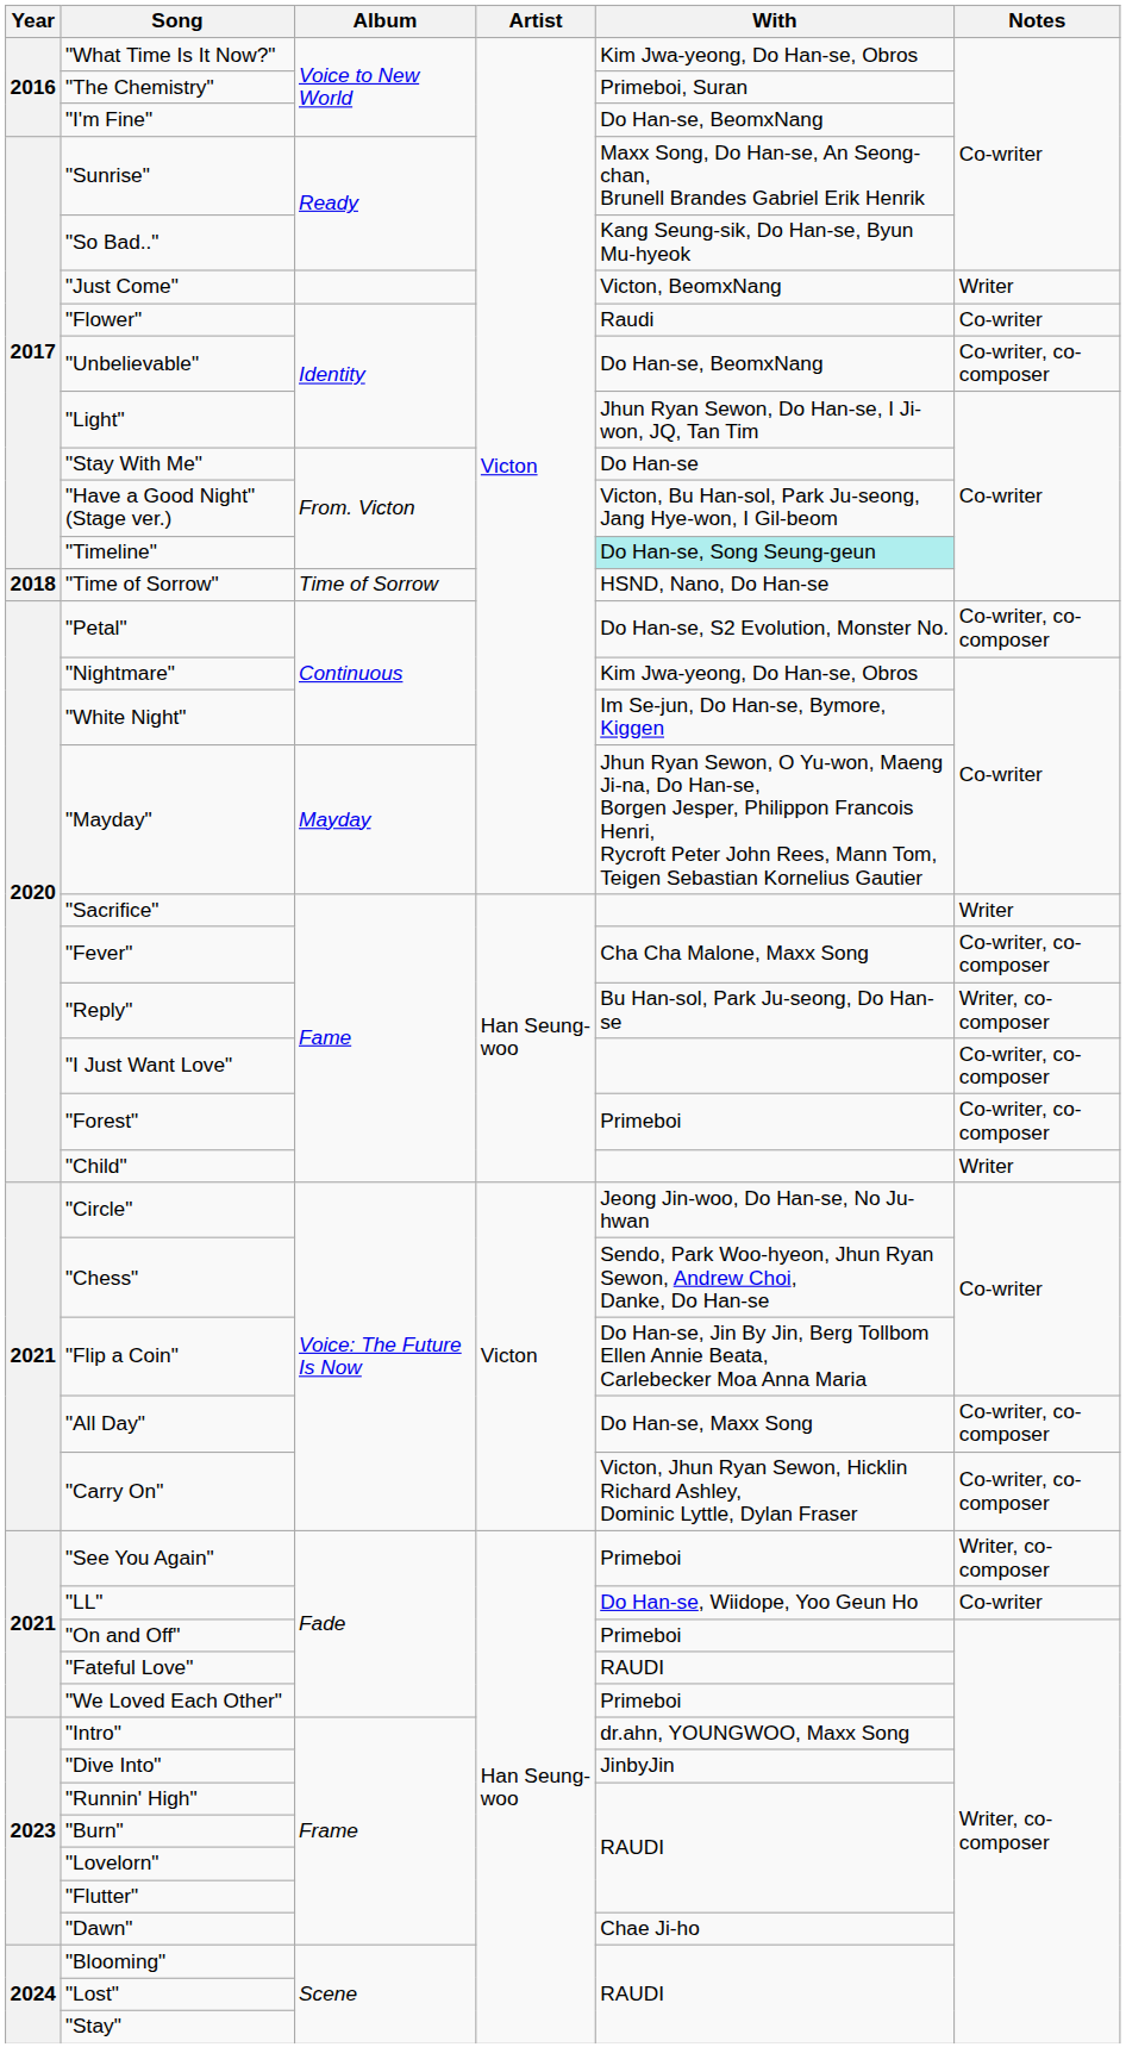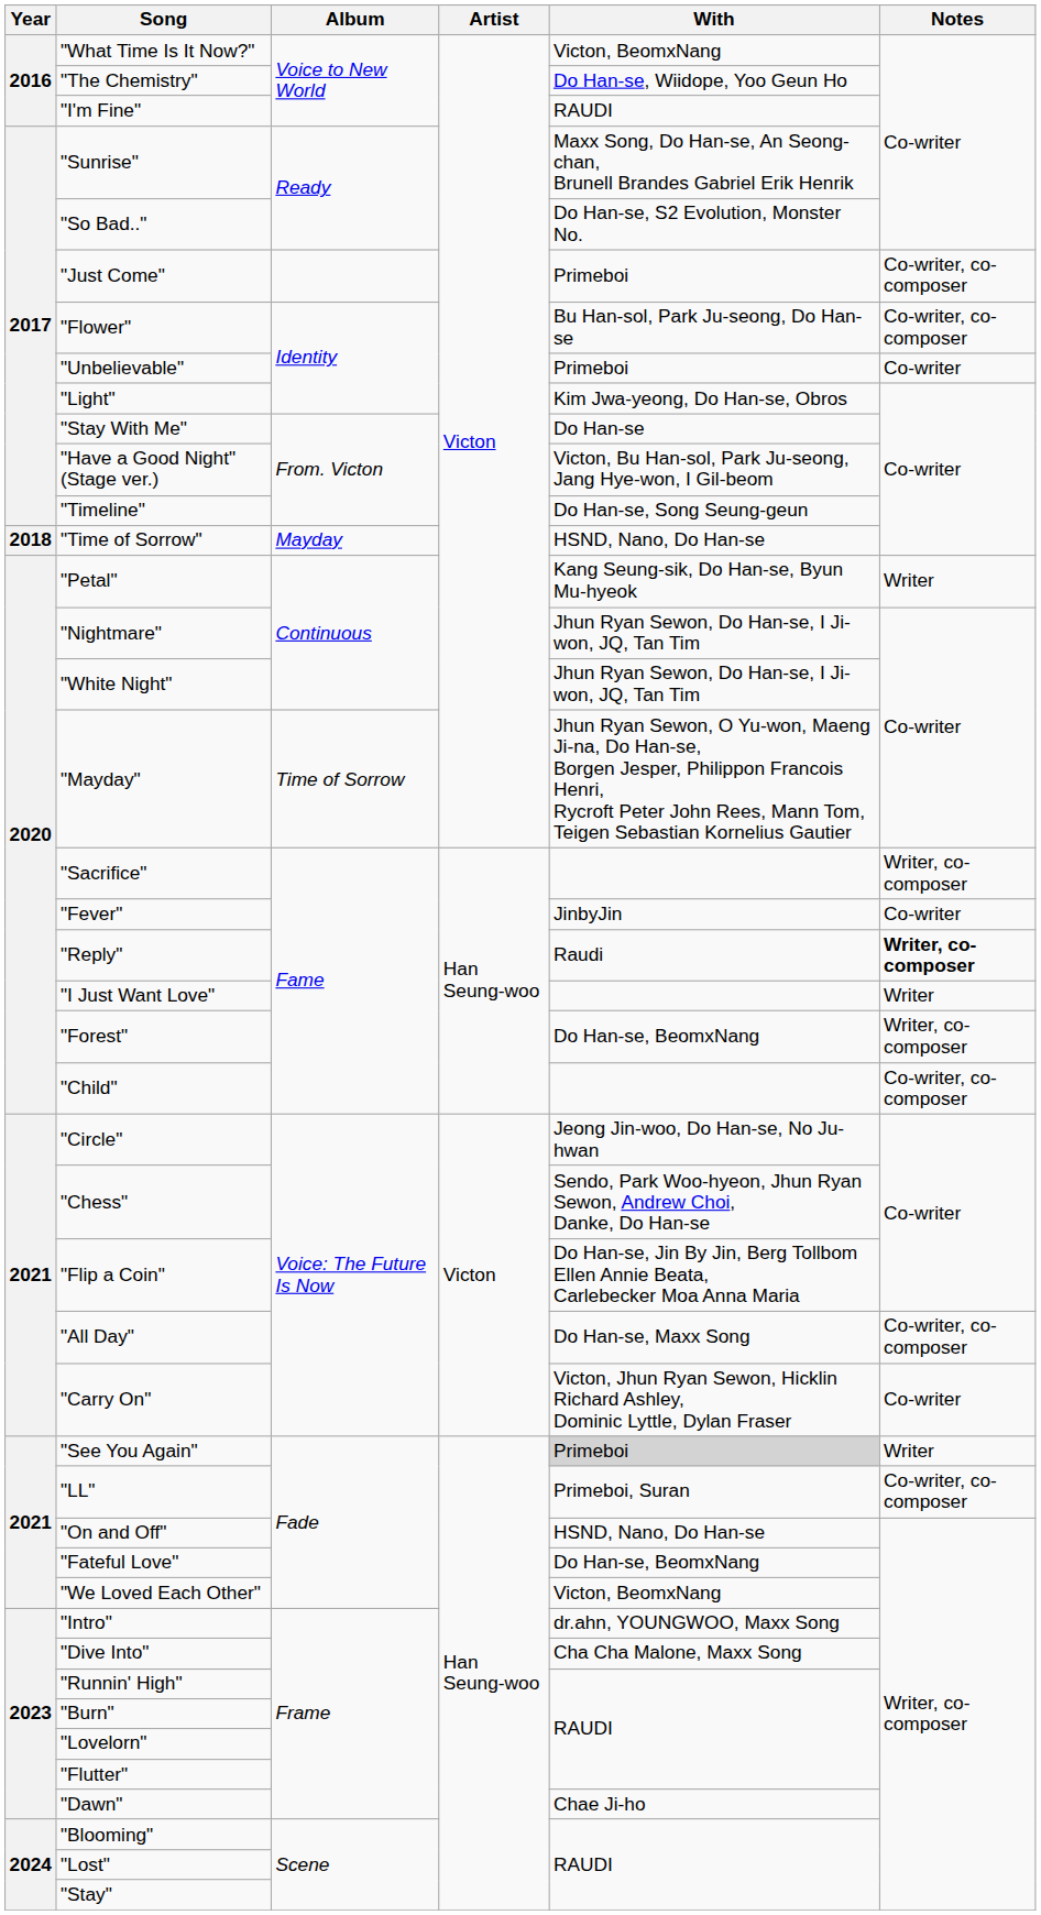"What Time Is It Now?" | With: Kim Jwa-yeong, Do Han-se, Obros -> Victon, BeomxNang
"The Chemistry" | With: Primeboi, Suran -> Do Han-se, Wiidope, Yoo Geun Ho
"I'm Fine" | With: Do Han-se, BeomxNang -> RAUDI
"So Bad.." | With: Kang Seung-sik, Do Han-se, Byun Mu-hyeok -> Do Han-se, S2 Evolution, Monster No.
"Just Come" | With: Victon, BeomxNang -> Primeboi
"Just Come" | Notes: Writer -> Co-writer, co-composer
"Flower" | With: Raudi -> Bu Han-sol, Park Ju-seong, Do Han-se
"Flower" | Notes: Co-writer -> Co-writer, co-composer
"Unbelievable" | With: Do Han-se, BeomxNang -> Primeboi
"Unbelievable" | Notes: Co-writer, co-composer -> Co-writer
"Light" | With: Jhun Ryan Sewon, Do Han-se, I Ji-won, JQ, Tan Tim -> Kim Jwa-yeong, Do Han-se, Obros
"Timeline" | With: paleturquoise background -> no background
"Time of Sorrow" | Album: Time of Sorrow -> Mayday
"Petal" | With: Do Han-se, S2 Evolution, Monster No. -> Kang Seung-sik, Do Han-se, Byun Mu-hyeok
"Petal" | Notes: Co-writer, co-composer -> Writer
"Nightmare" | With: Kim Jwa-yeong, Do Han-se, Obros -> Jhun Ryan Sewon, Do Han-se, I Ji-won, JQ, Tan Tim
"White Night" | With: Im Se-jun, Do Han-se, Bymore, Kiggen -> Jhun Ryan Sewon, Do Han-se, I Ji-won, JQ, Tan Tim
"Mayday" | Album: Mayday -> Time of Sorrow
"Sacrifice" | Notes: Writer -> Writer, co-composer
"Fever" | With: Cha Cha Malone, Maxx Song -> JinbyJin
"Fever" | Notes: Co-writer, co-composer -> Co-writer
"Reply" | With: Bu Han-sol, Park Ju-seong, Do Han-se -> Raudi
"Reply" | Notes: normal -> bold
"I Just Want Love" | Notes: Co-writer, co-composer -> Writer
"Forest" | With: Primeboi -> Do Han-se, BeomxNang
"Forest" | Notes: Co-writer, co-composer -> Writer, co-composer
"Child" | Notes: Writer -> Co-writer, co-composer
"Carry On" | Notes: Co-writer, co-composer -> Co-writer
"See You Again" | With: no background -> lightgrey background
"See You Again" | Notes: Writer, co-composer -> Writer
"LL" | With: Do Han-se, Wiidope, Yoo Geun Ho -> Primeboi, Suran
"LL" | Notes: Co-writer -> Co-writer, co-composer
"On and Off" | With: Primeboi -> HSND, Nano, Do Han-se
"Fateful Love" | With: RAUDI -> Do Han-se, BeomxNang
"We Loved Each Other" | With: Primeboi -> Victon, BeomxNang
"Dive Into" | With: JinbyJin -> Cha Cha Malone, Maxx Song
